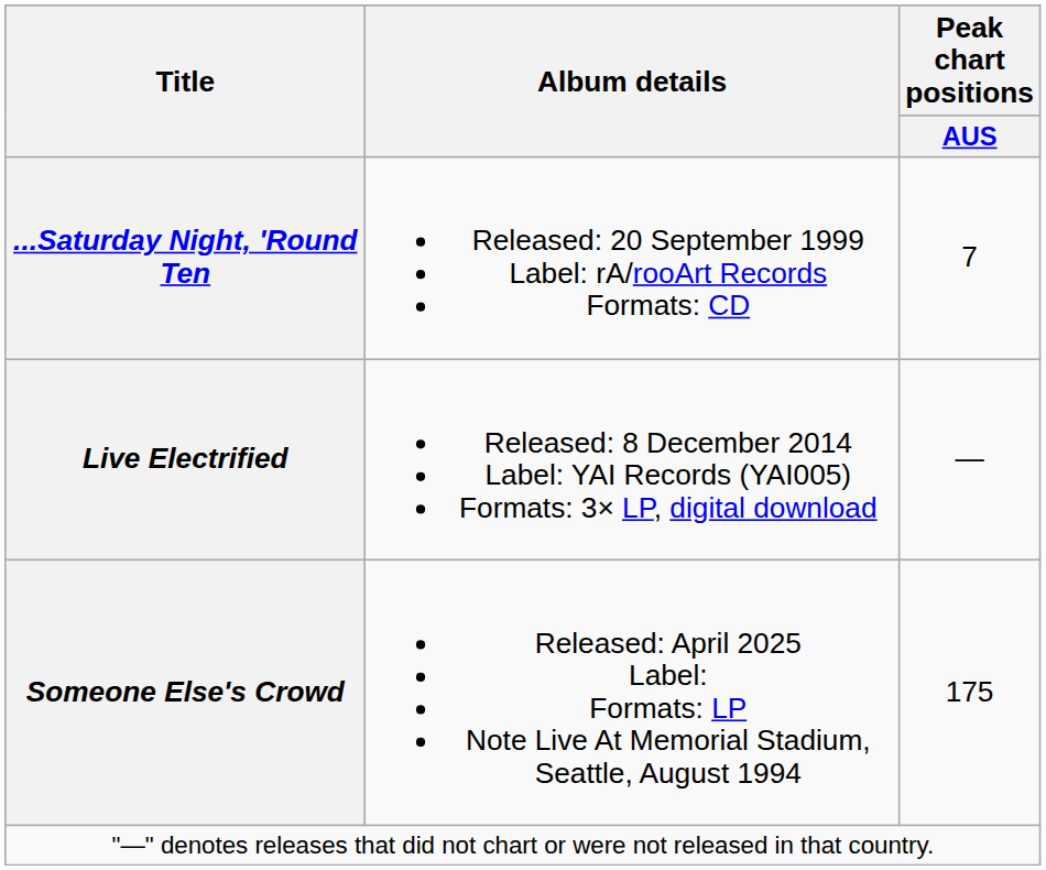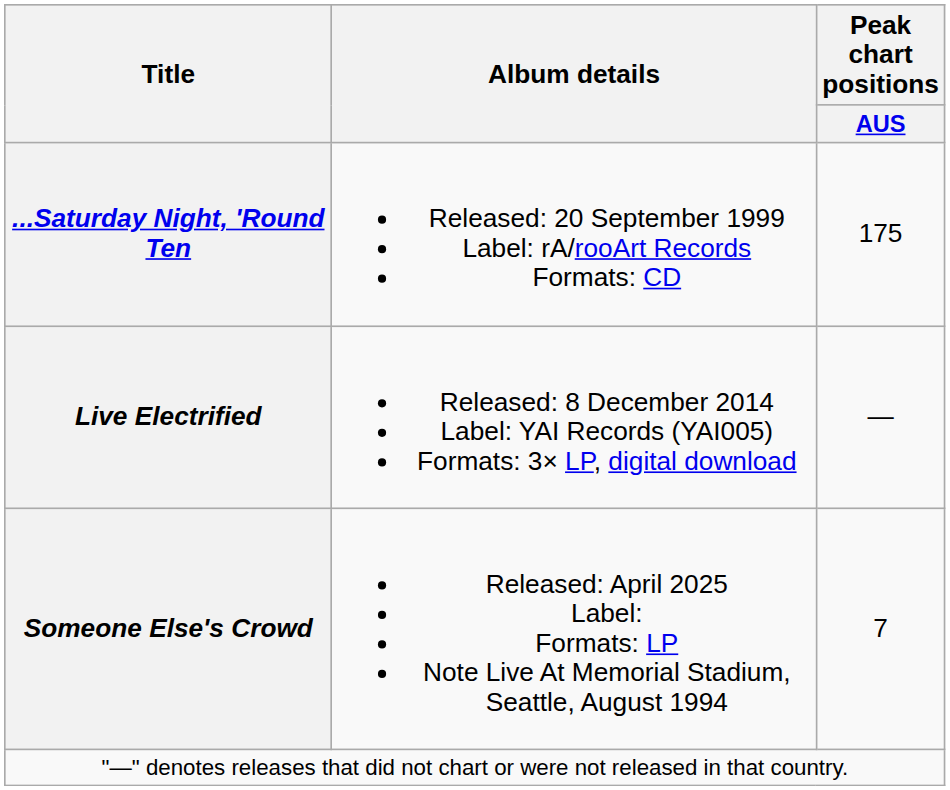...Saturday Night, 'Round Ten | Peak chart positions / AUS: 7 -> 175
Someone Else's Crowd | Peak chart positions / AUS: 175 -> 7
